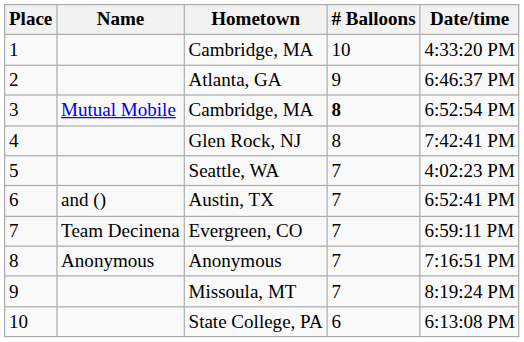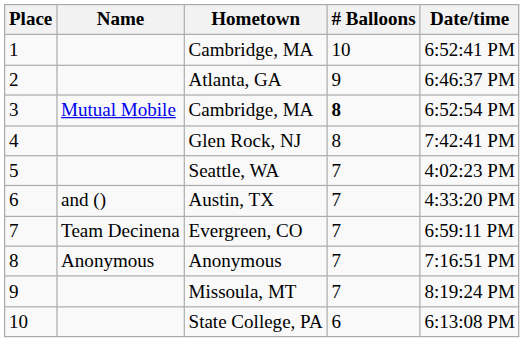1 / Cambridge, MA | Date/time: 4:33:20 PM -> 6:52:41 PM
Austin, TX | Date/time: 6:52:41 PM -> 4:33:20 PM
